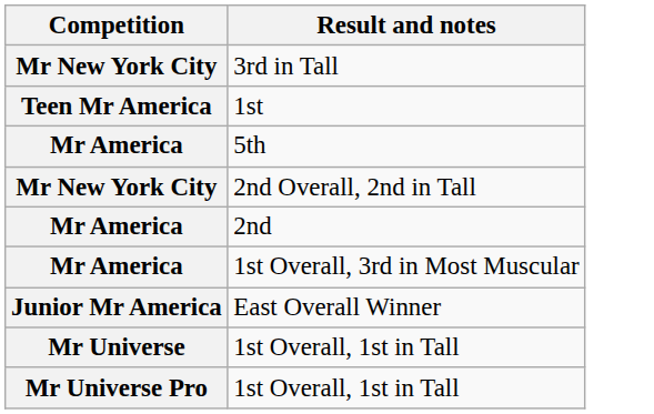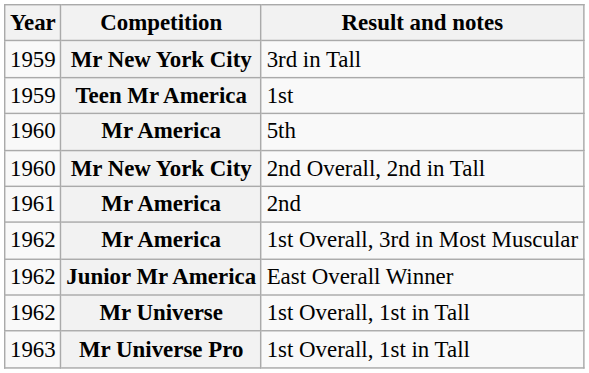+ column: Year | 1959 | 1959 | 1960 | 1960 | 1961 | 1962 | 1962 | 1962 | 1963
